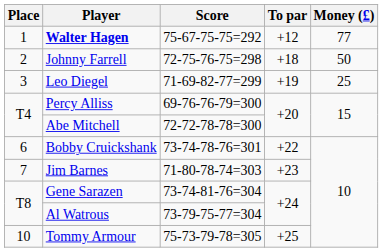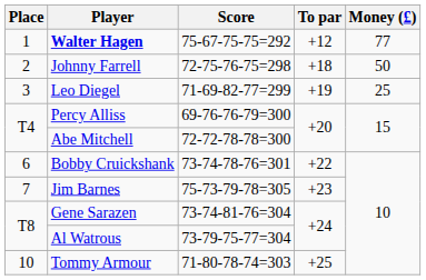Jim Barnes | Score: 71-80-78-74=303 -> 75-73-79-78=305
Tommy Armour | Score: 75-73-79-78=305 -> 71-80-78-74=303
